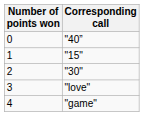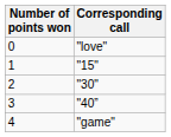0 | Corresponding call: "40” -> "love"
3 | Corresponding call: "love" -> "40”
